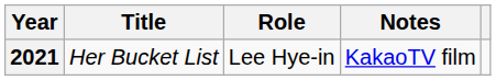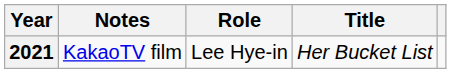columns swapped: Title <-> Notes
